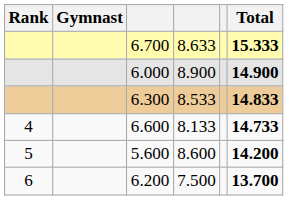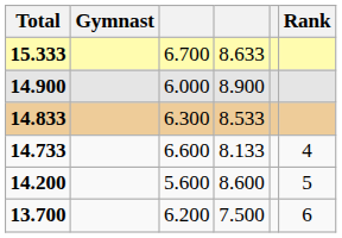columns swapped: Rank <-> Total
